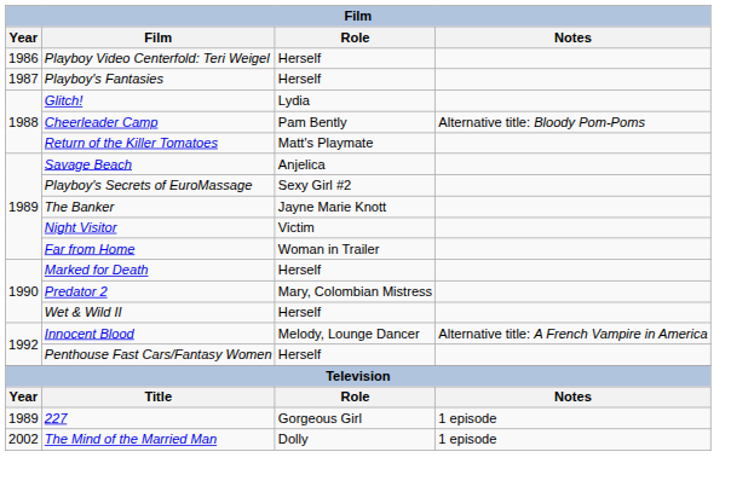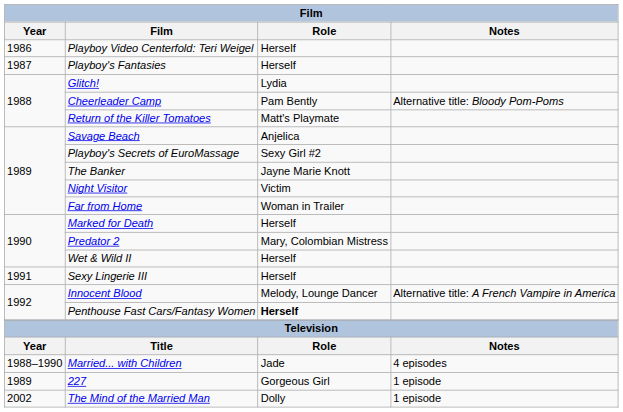+ row: 1991 | Sexy Lingerie III | Herself
Penthouse Fast Cars/Fantasy Women | Role: normal -> bold
+ row: 1988–1990 | Married... with Children | Jade | 4 episodes
